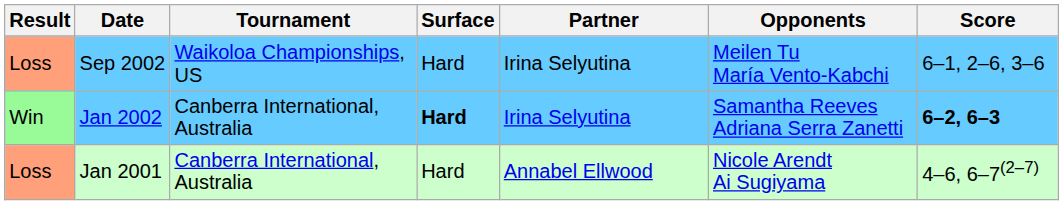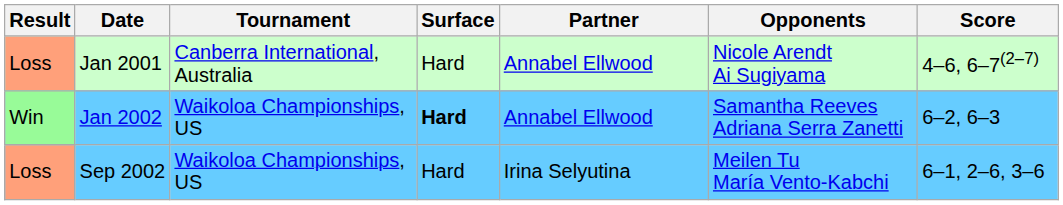rows swapped: Jan 2001 <-> Sep 2002
Jan 2002 | Tournament: Canberra International, Australia -> Waikoloa Championships, US
Jan 2002 | Partner: Irina Selyutina -> Annabel Ellwood
Jan 2002 | Score: bold -> normal
